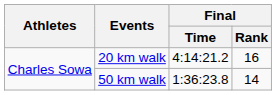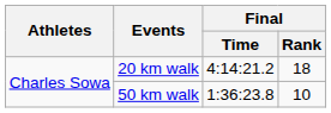20 km walk | Final / Rank: 16 -> 18
50 km walk | Final / Rank: 14 -> 10
